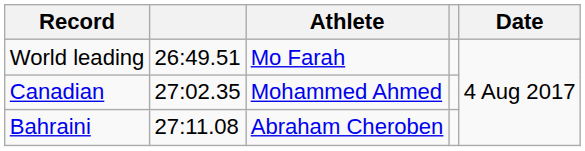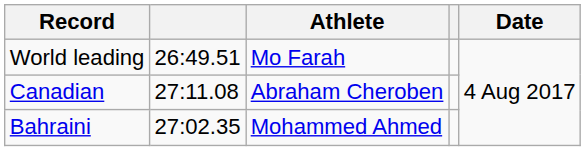Canadian | column 2: 27:02.35 -> 27:11.08
Canadian | Athlete: Mohammed Ahmed -> Abraham Cheroben
Bahraini | column 2: 27:11.08 -> 27:02.35
Bahraini | Athlete: Abraham Cheroben -> Mohammed Ahmed
